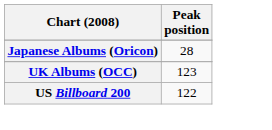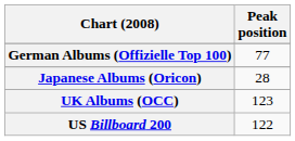+ row: German Albums (Offizielle Top 100) | 77
